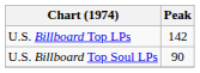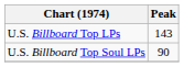U.S. Billboard Top LPs | Peak: 142 -> 143
